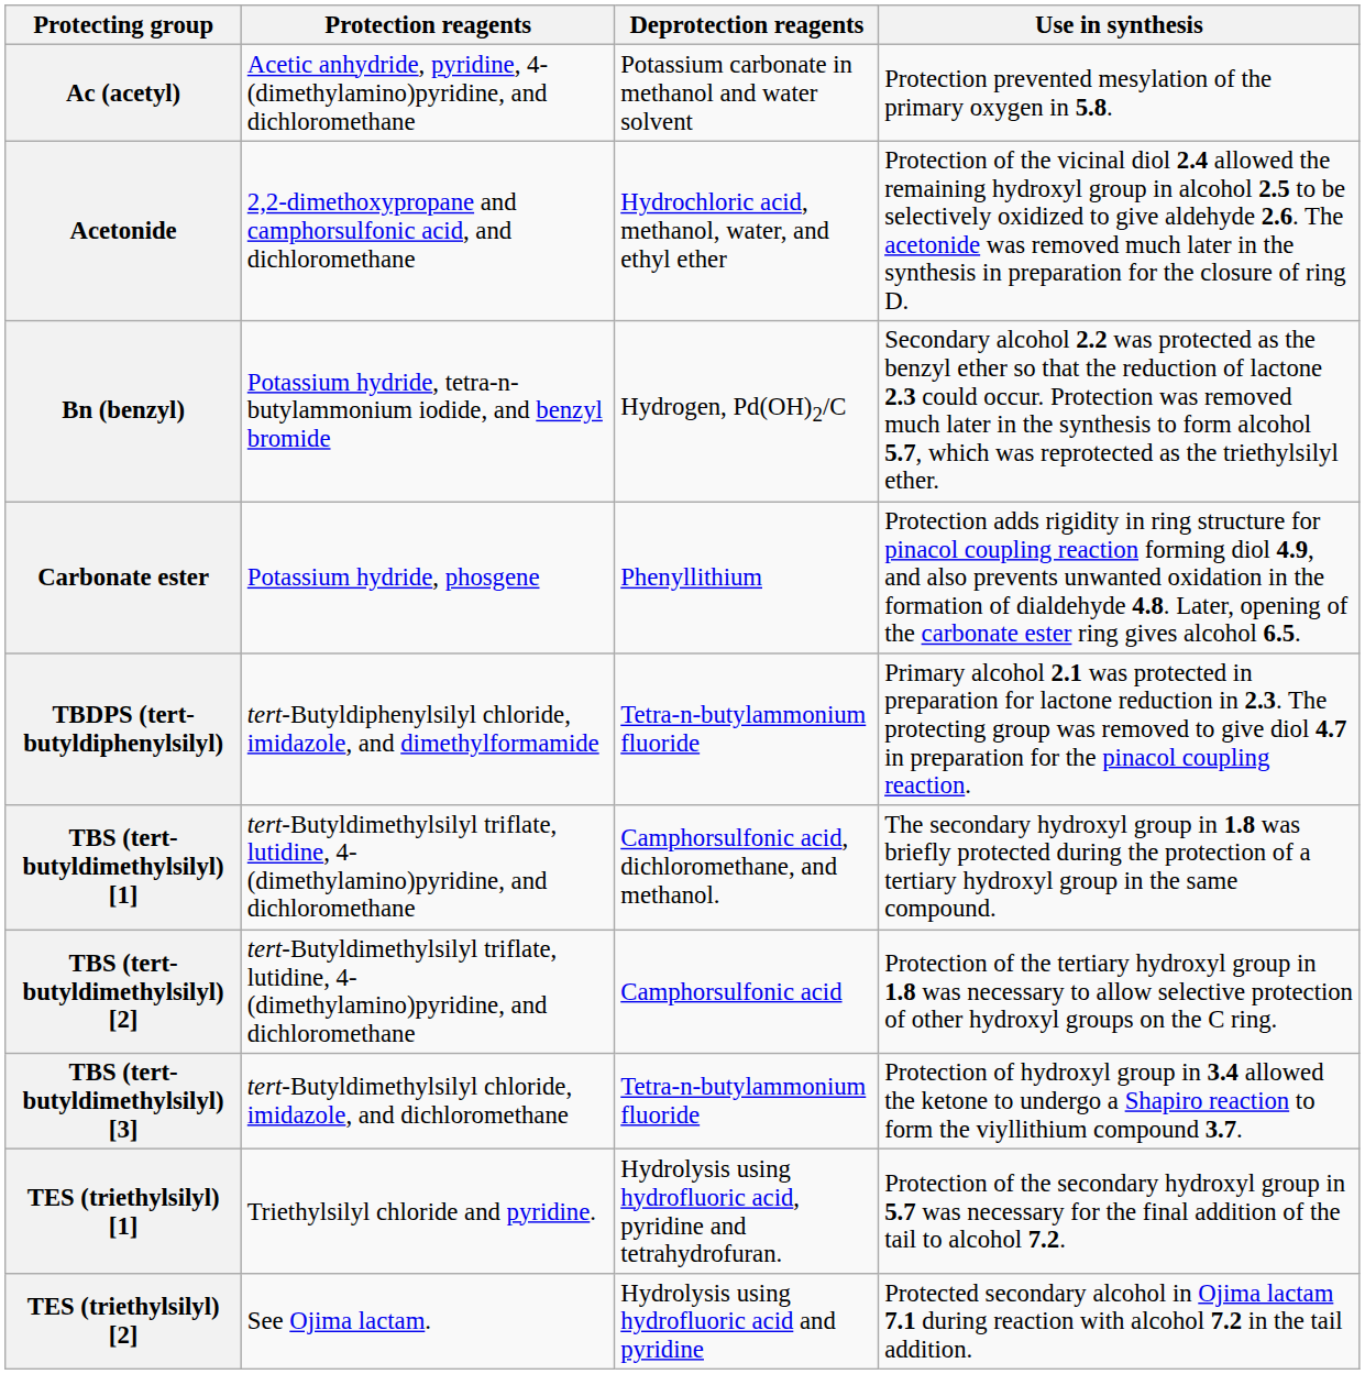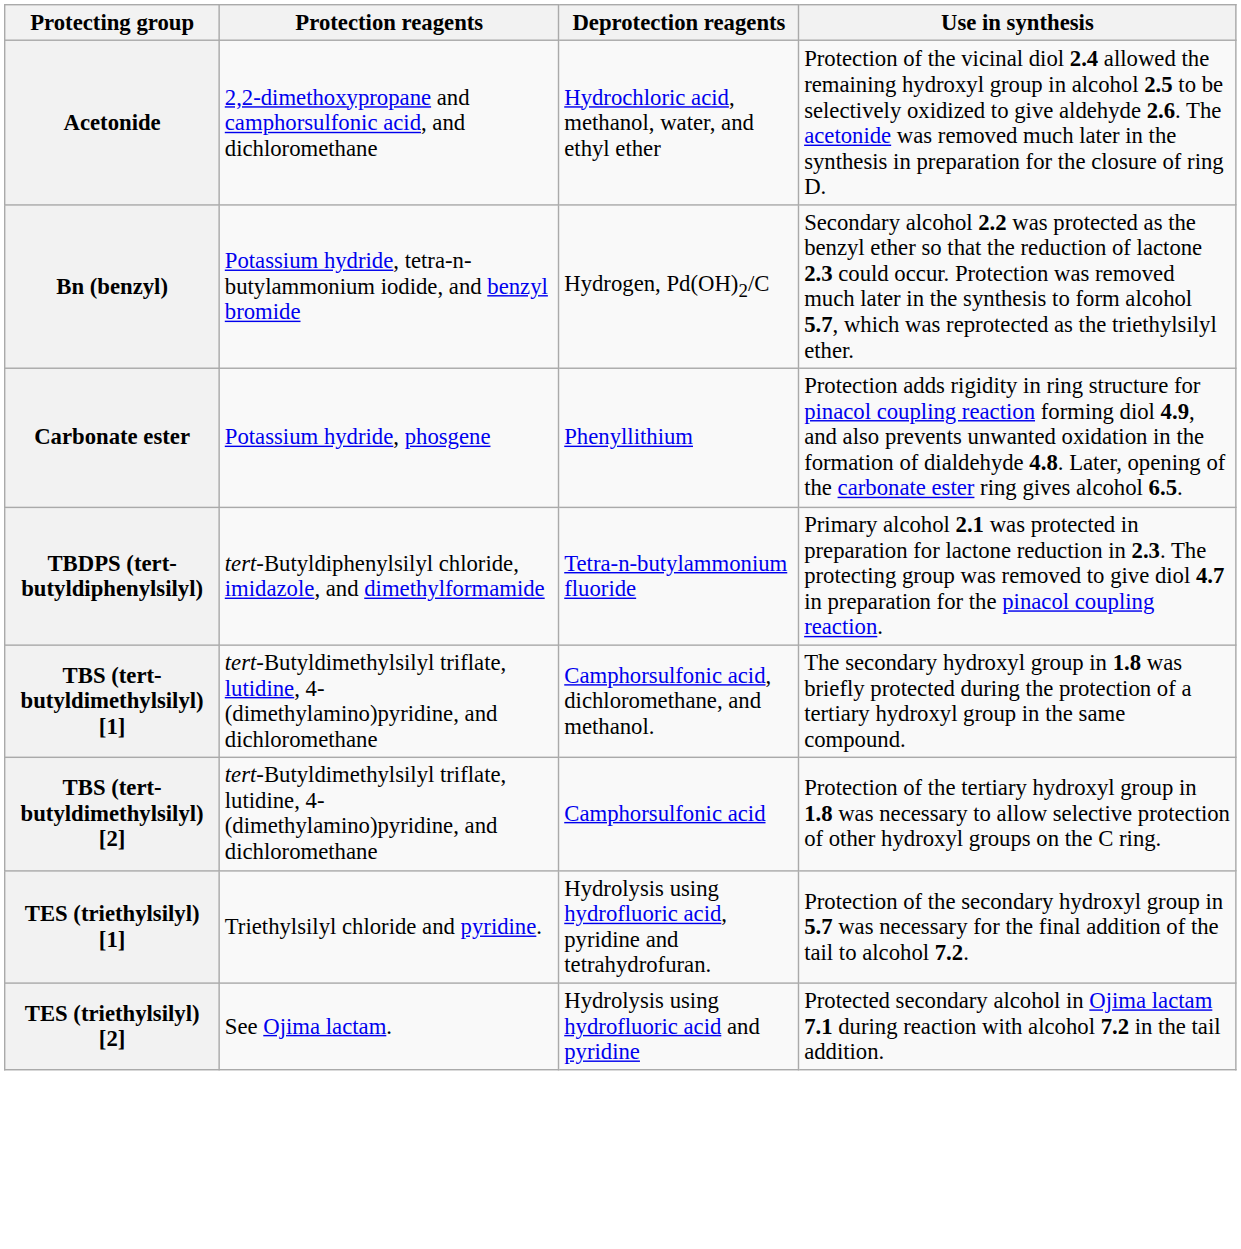- row: Ac (acetyl) | Acetic anhydride, pyridine, 4-(dimethylamino)pyridine, and dichloromethane | Potassium carbonate in methanol and water solvent | Protection prevented mesylation of the primary oxygen in 5.8.
- row: TBS (tert-butyldimethylsilyl) [3] | tert-Butyldimethylsilyl chloride, imidazole, and dichloromethane | Tetra-n-butylammonium fluoride | Protection of hydroxyl group in 3.4 allowed the ketone to undergo a Shapiro reaction to form the viyllithium compound 3.7.
